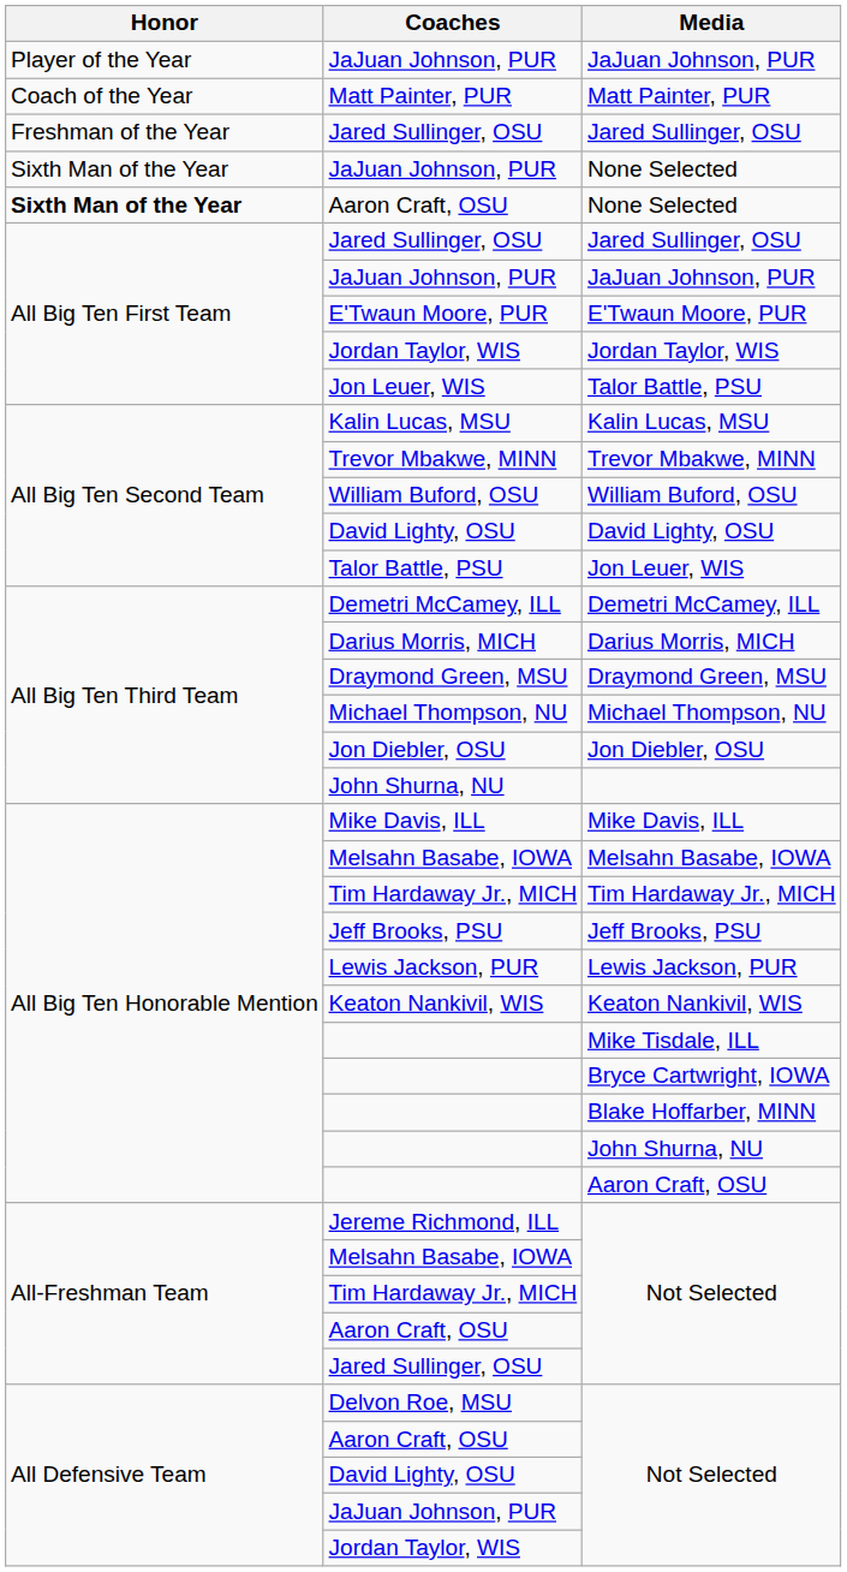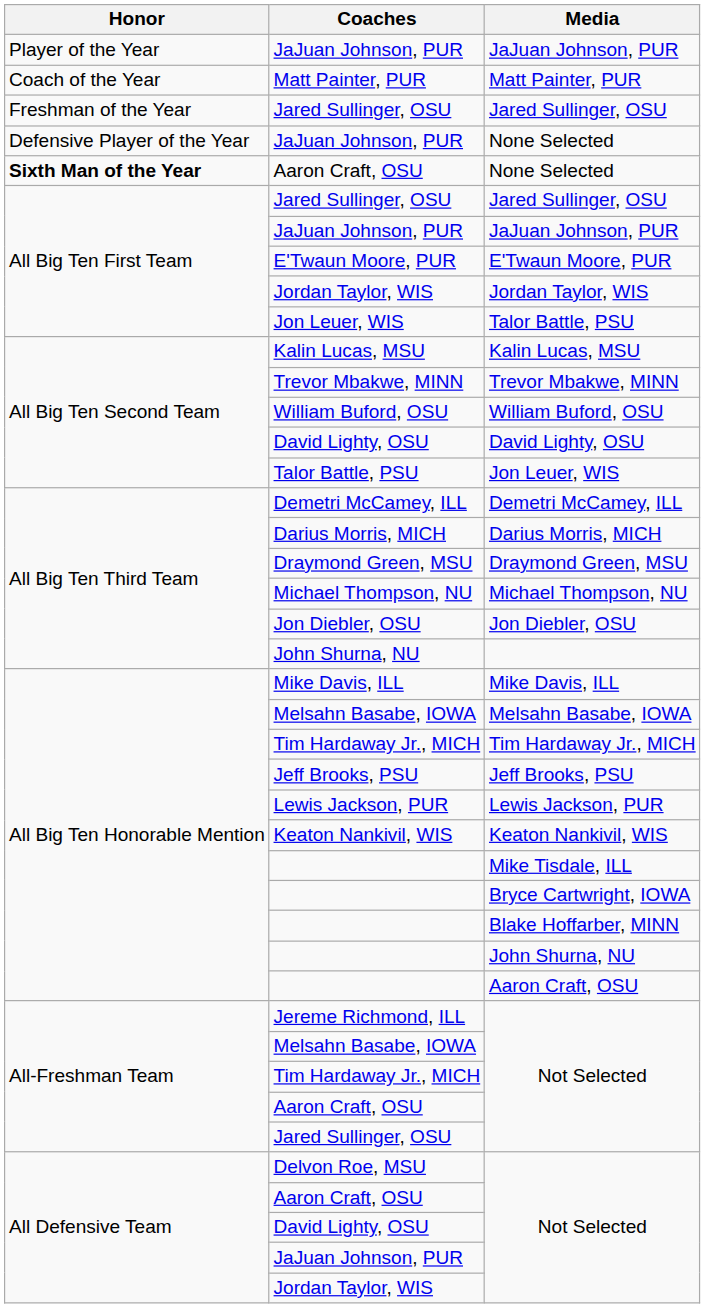JaJuan Johnson, PUR / None Selected | Honor: Sixth Man of the Year -> Defensive Player of the Year
